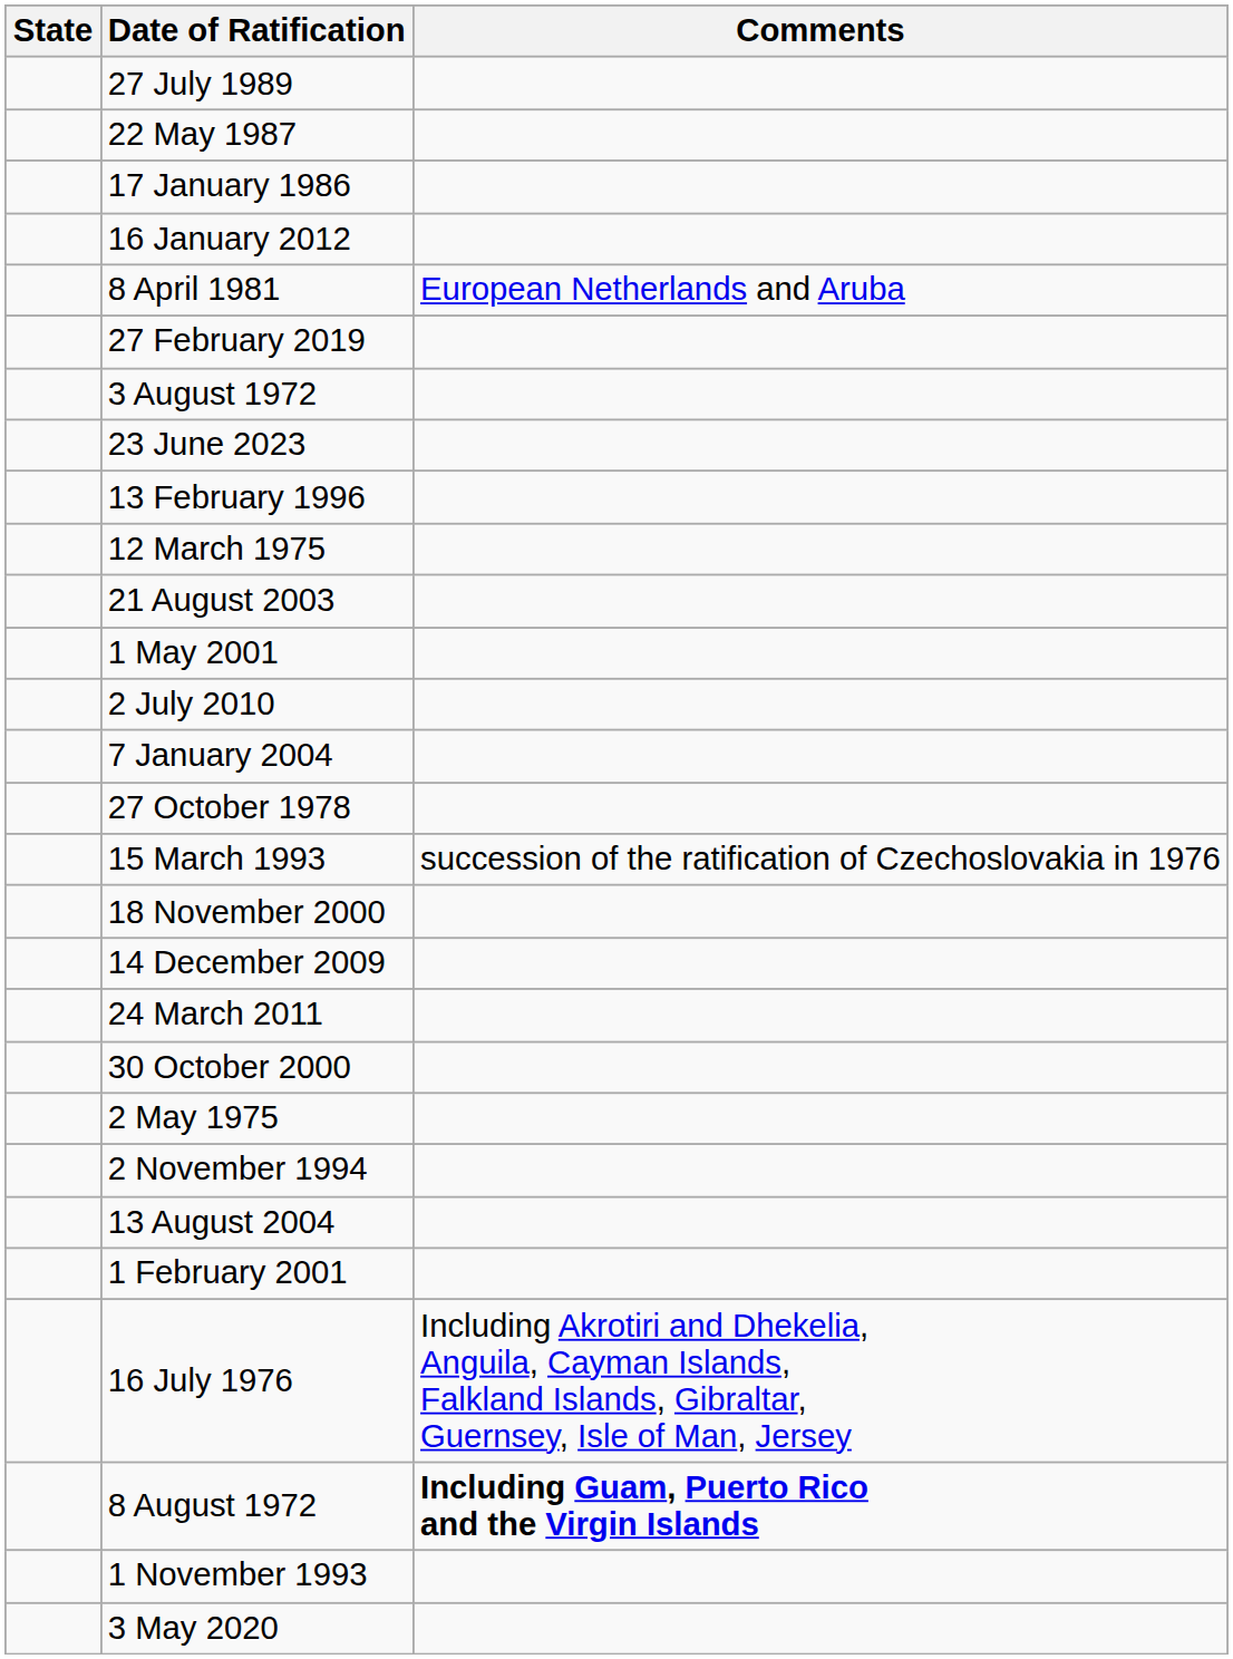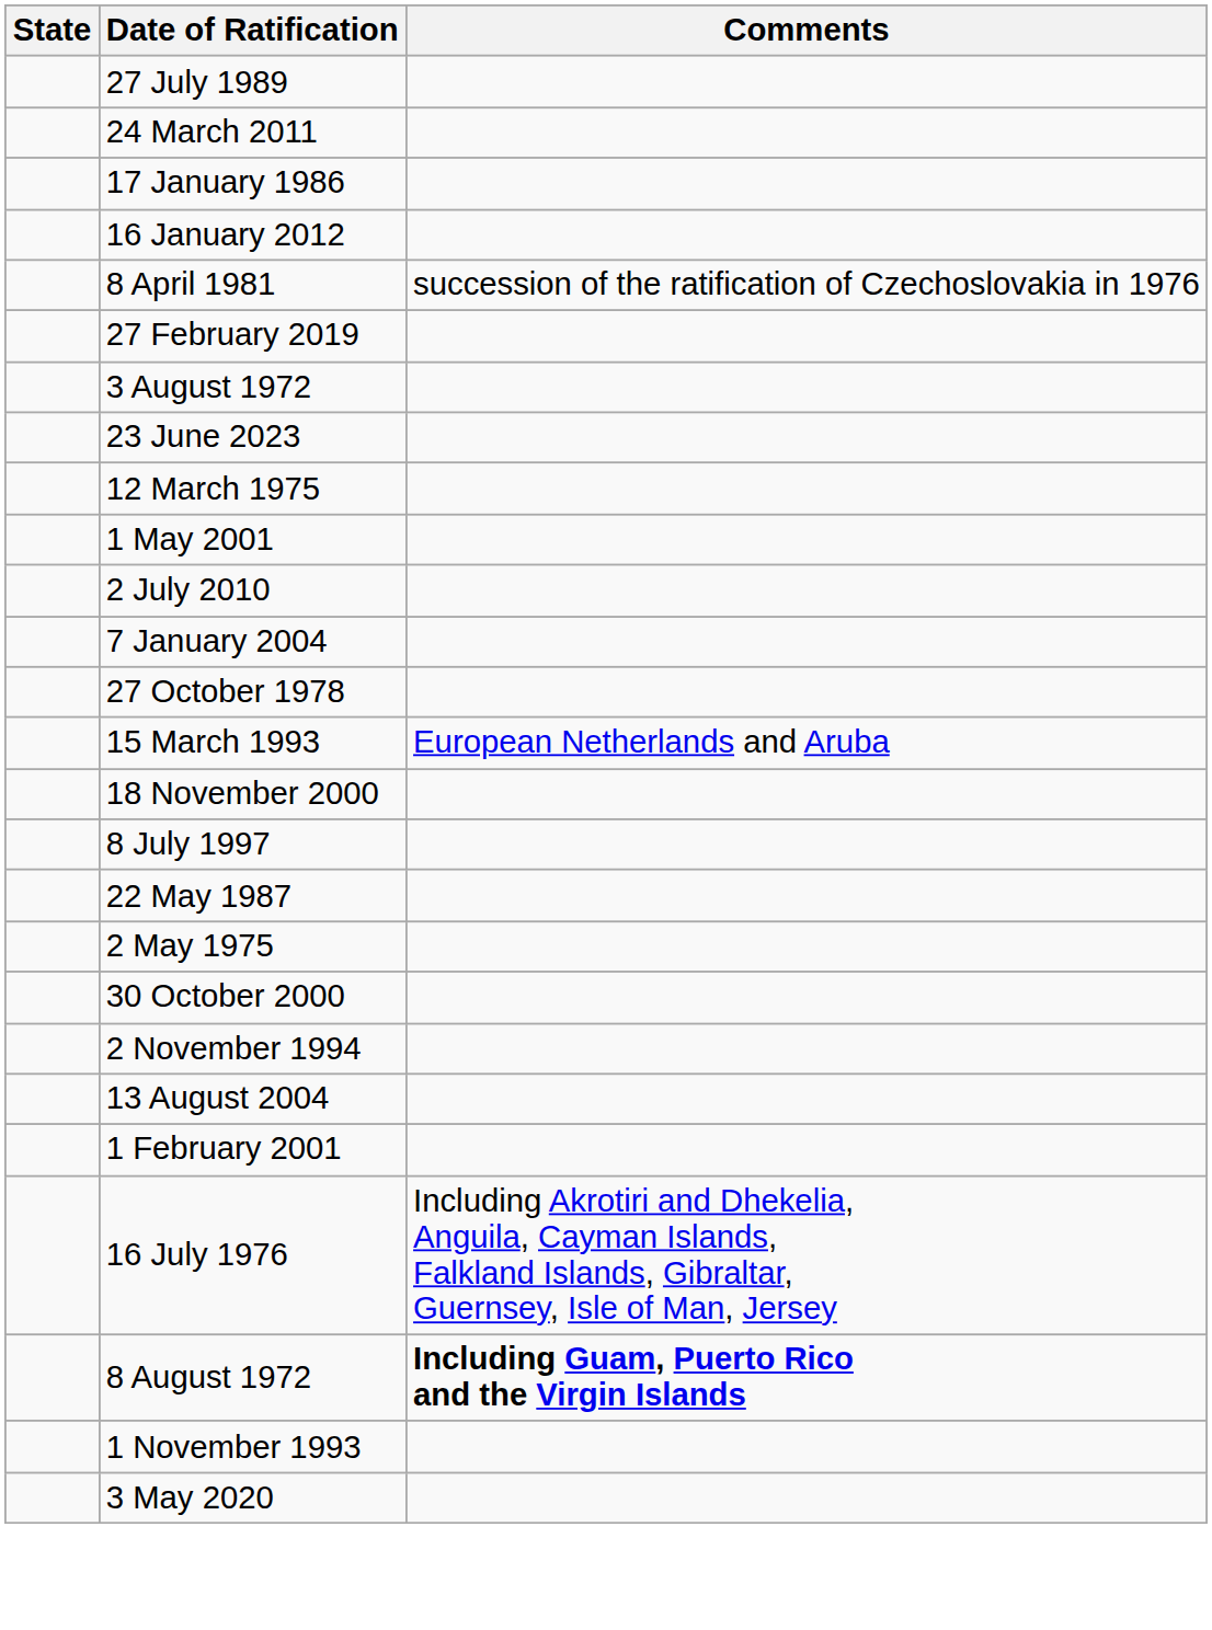rows swapped: 24 March 2011 <-> 22 May 1987
8 April 1981 | Comments: European Netherlands and Aruba -> succession of the ratification of Czechoslovakia in 1976
- row: 13 February 1996
- row: 21 August 2003
15 March 1993 | Comments: succession of the ratification of Czechoslovakia in 1976 -> European Netherlands and Aruba
+ row: 8 July 1997
- row: 14 December 2009
rows swapped: 30 October 2000 <-> 2 May 1975
